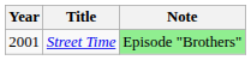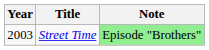Street Time | Year: 2001 -> 2003
